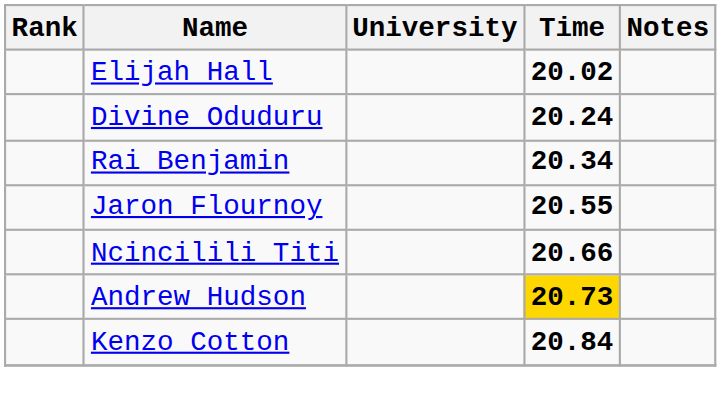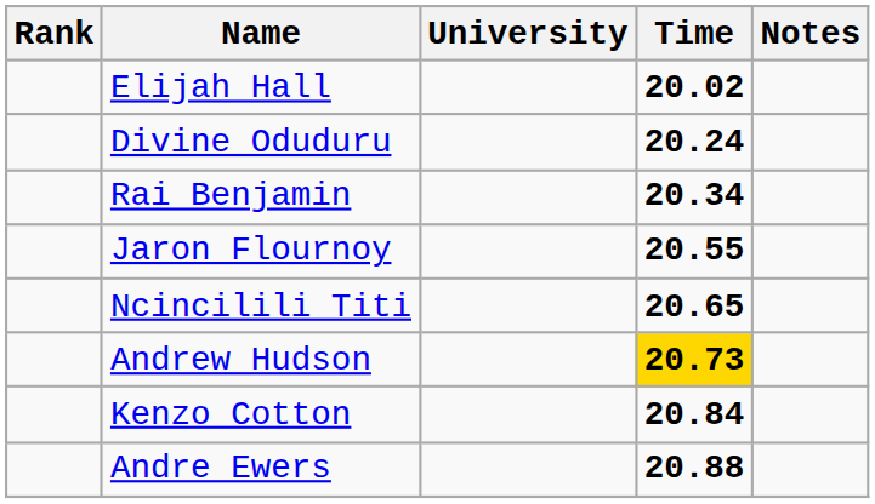Ncincilili Titi | Time: 20.66 -> 20.65
+ row: Andre Ewers | 20.88
